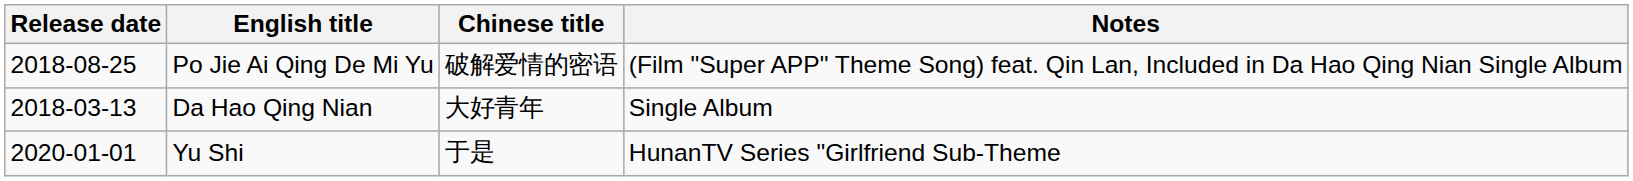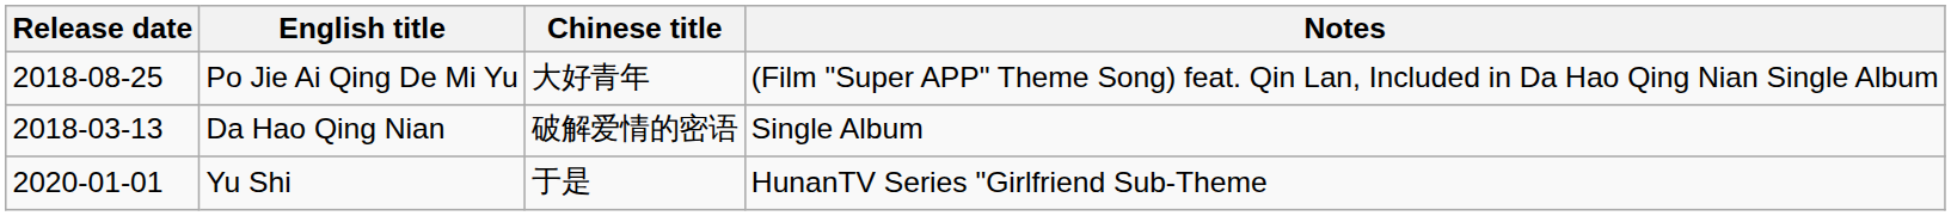Po Jie Ai Qing De Mi Yu | Chinese title: 破解爱情的密语 -> 大好青年
Da Hao Qing Nian | Chinese title: 大好青年 -> 破解爱情的密语
